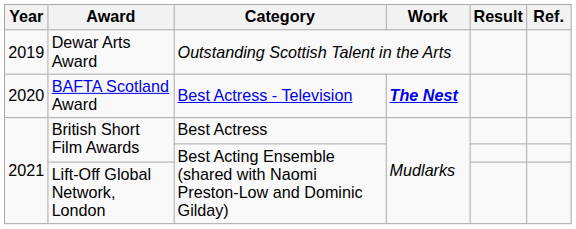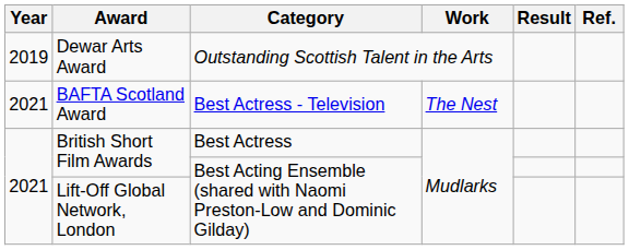BAFTA Scotland Award | Year: 2020 -> 2021
BAFTA Scotland Award | Work: bold -> normal
